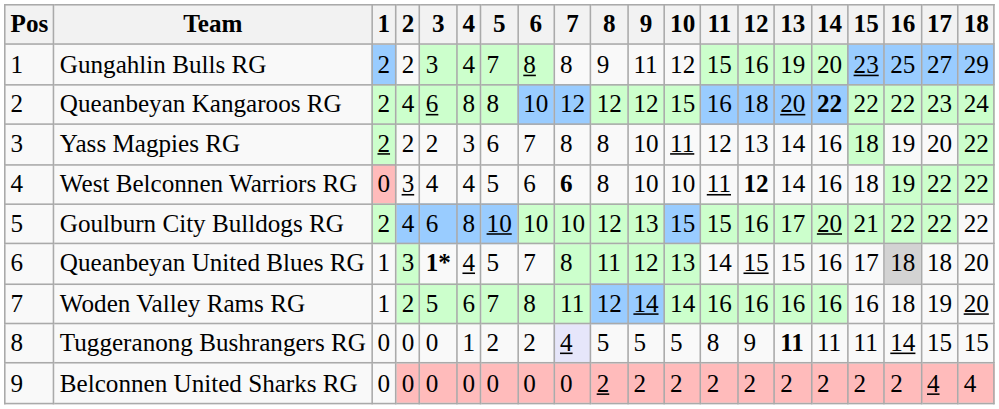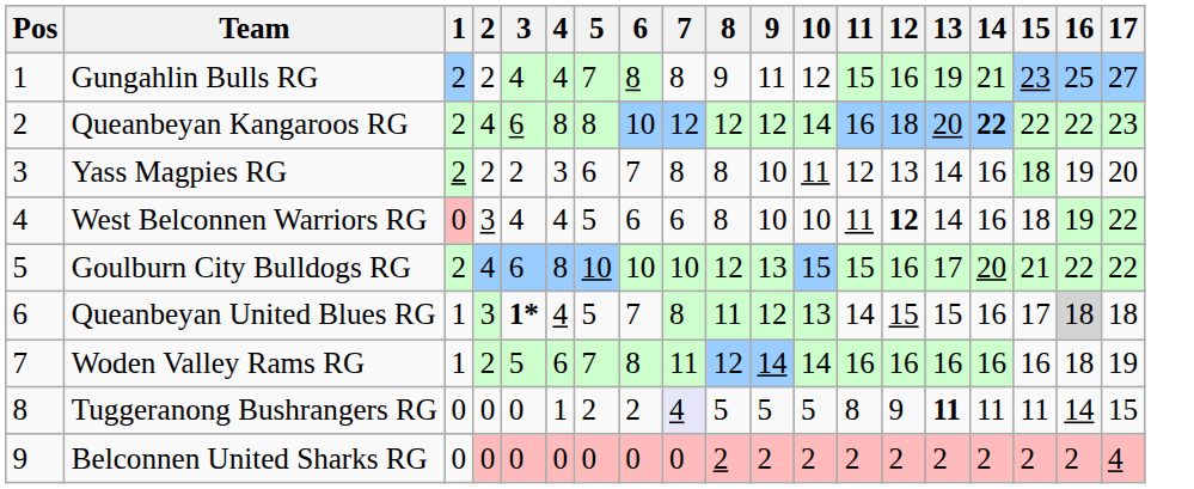- column: 18 | 29 | 24 | 22 | 22 | 22 | 20 | 20 | 15 | 4
Gungahlin Bulls RG | 3: 3 -> 4
Gungahlin Bulls RG | 14: 20 -> 21
Queanbeyan Kangaroos RG | 10: 15 -> 14
West Belconnen Warriors RG | 7: bold -> normal
